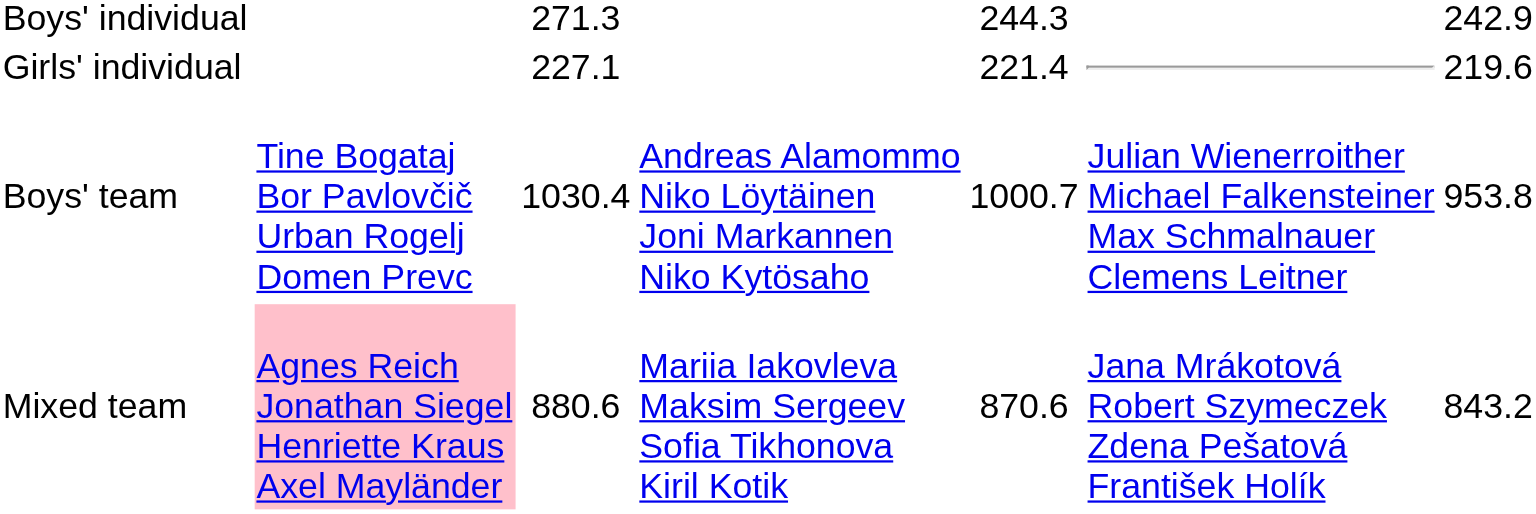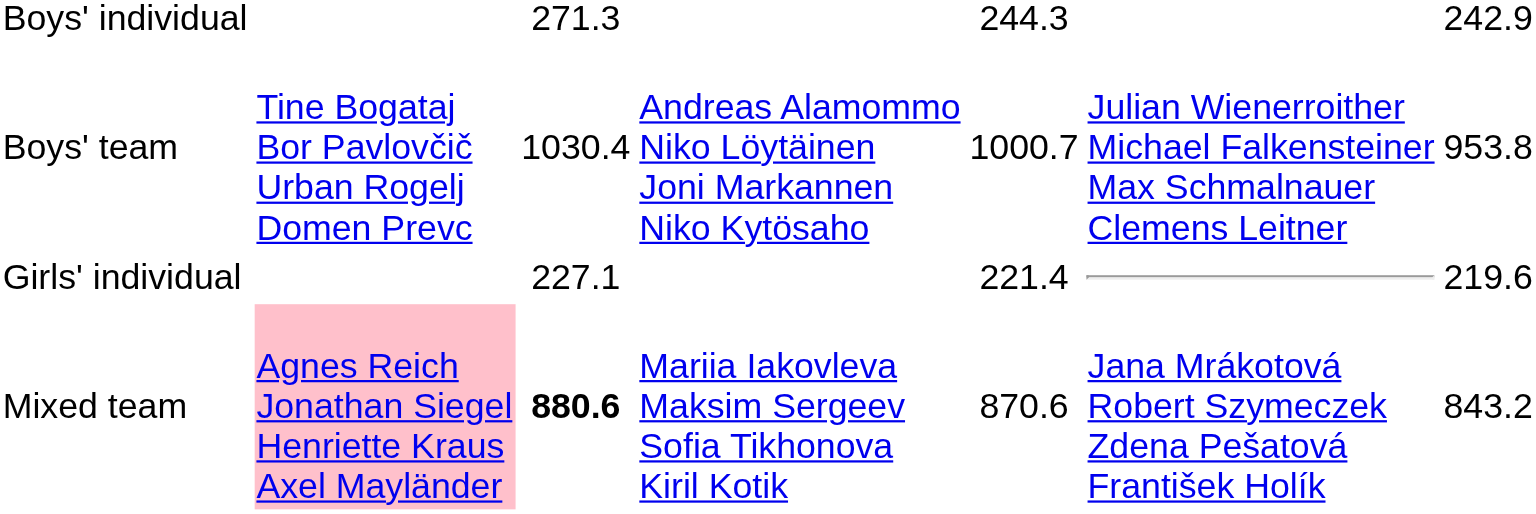rows swapped: Boys' team <-> Girls' individual
Mixed team | column 3: normal -> bold
